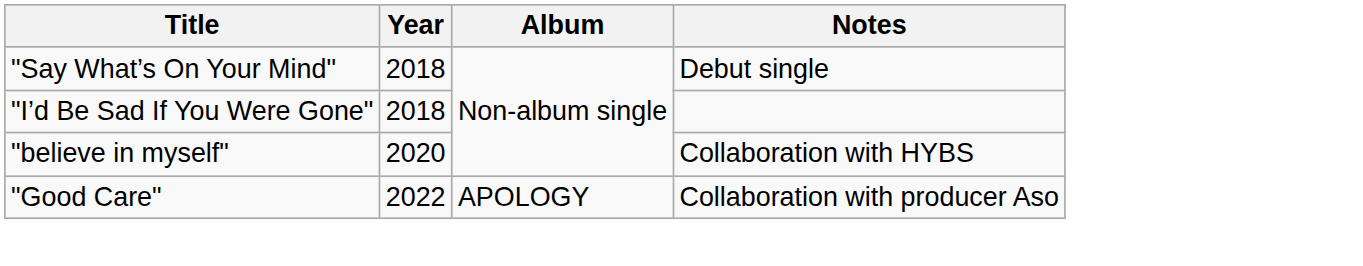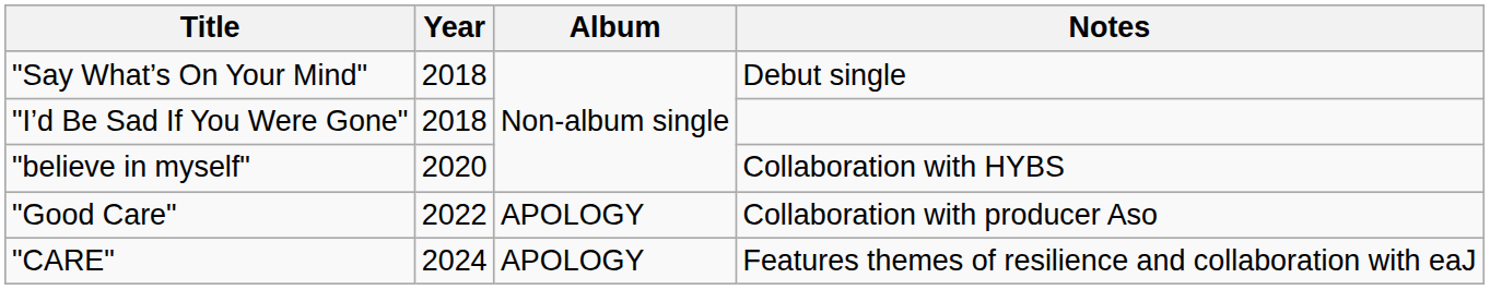+ row: "CARE" | 2024 | APOLOGY | Features themes of resilience and collaboration with eaJ
